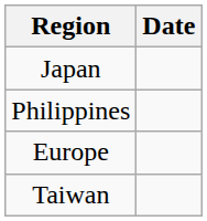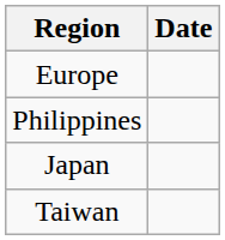rows swapped: Europe <-> Japan
